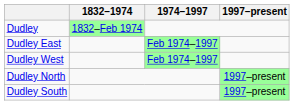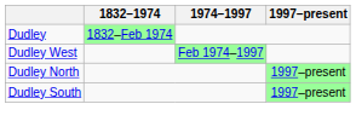- row: Dudley East | Feb 1974–1997
